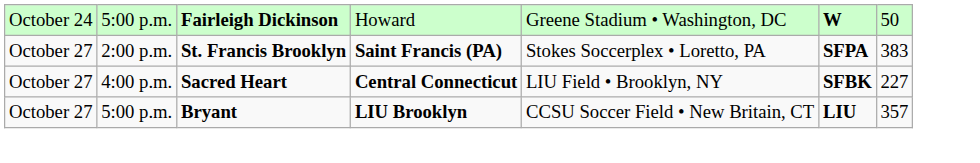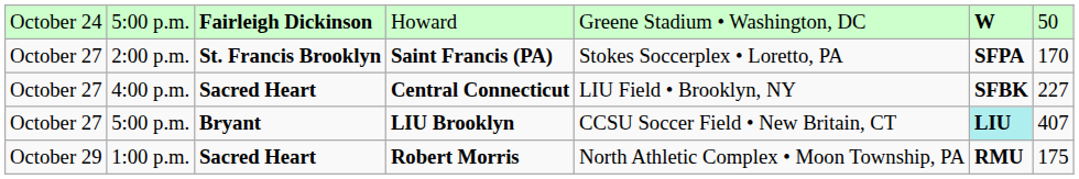2:00 p.m. | column 7: 383 -> 170
5:00 p.m. / LIU Brooklyn | column 6: no background -> paleturquoise background
5:00 p.m. / LIU Brooklyn | column 7: 357 -> 407
+ row: October 29 | 1:00 p.m. | Sacred Heart | Robert Morris | North Athletic Complex • Moon Township, PA | RMU | 175
